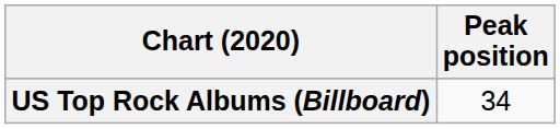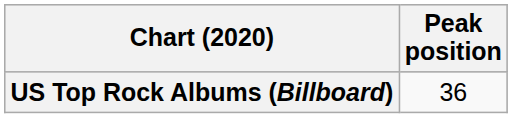US Top Rock Albums (Billboard) | Peak position: 34 -> 36
